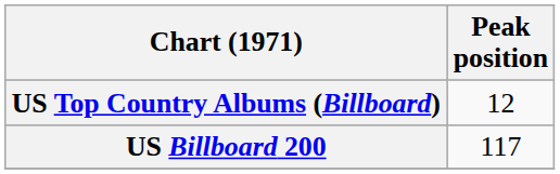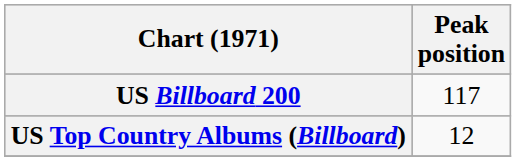rows swapped: US Billboard 200 <-> US Top Country Albums (Billboard)
